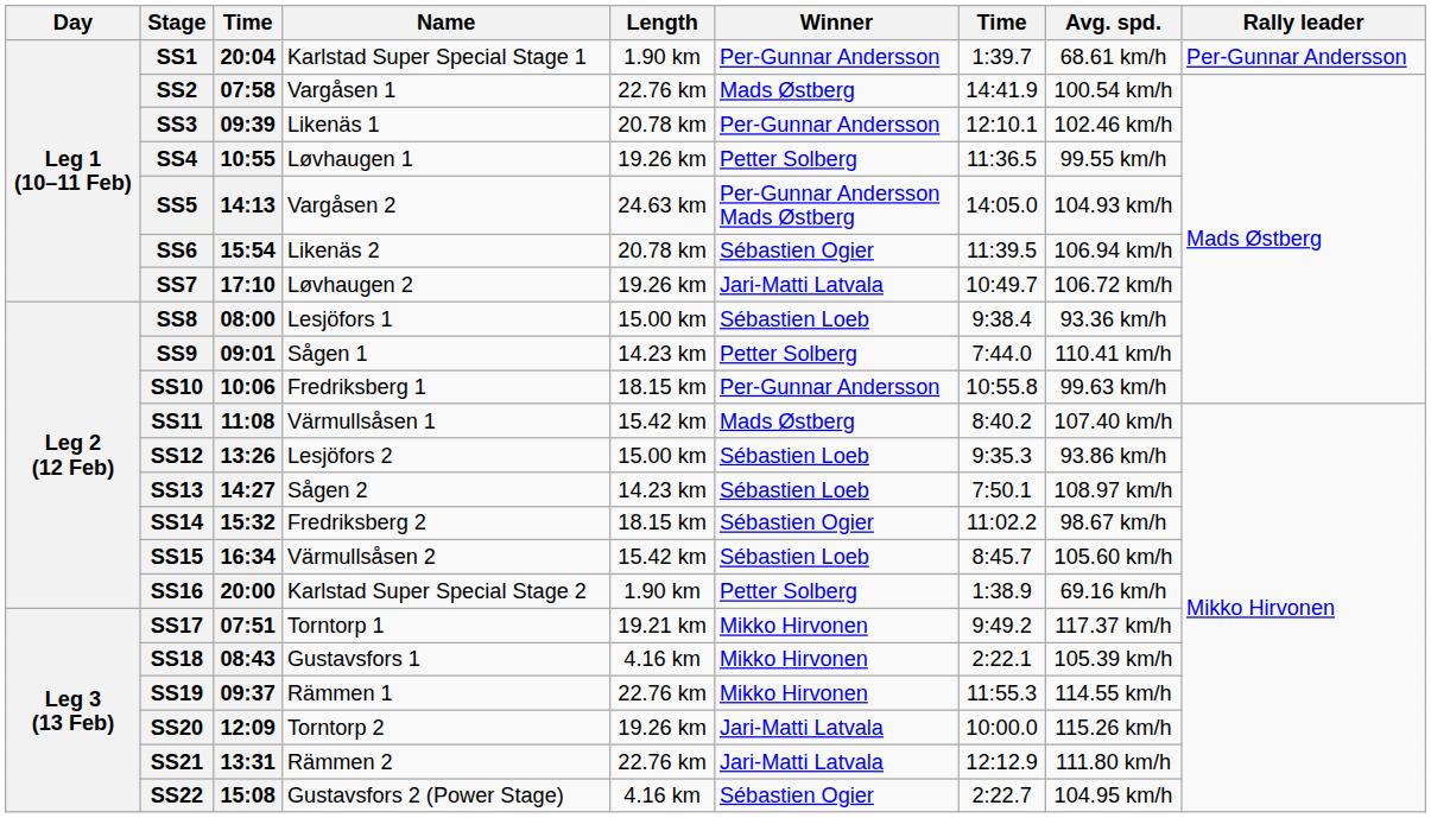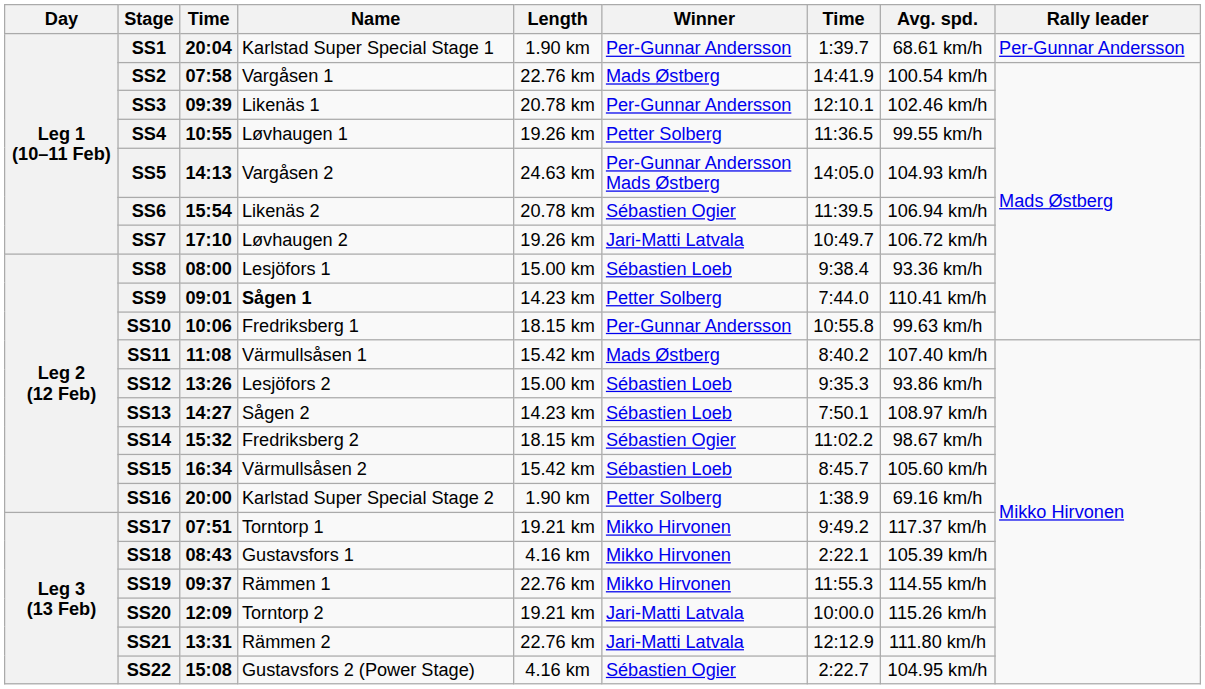SS9 | Name: normal -> bold
SS20 | Length: 19.26 km -> 19.21 km
